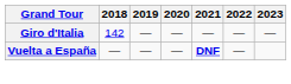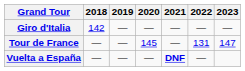+ row: Tour de France | — | — | 145 | — | 131 | 147
